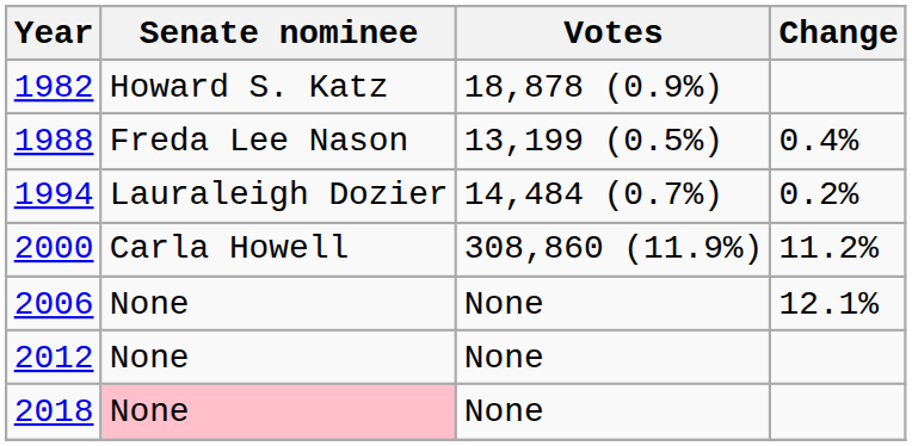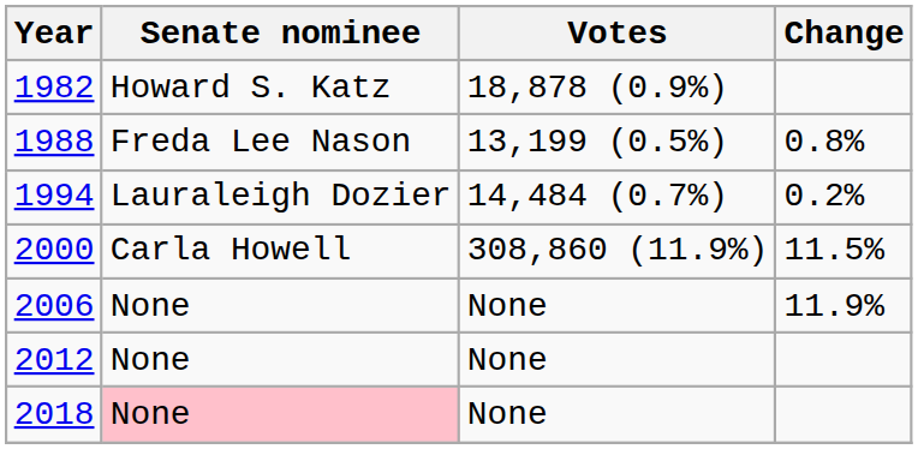1988 | Change: 0.4% -> 0.8%
2000 | Change: 11.2% -> 11.5%
2006 | Change: 12.1% -> 11.9%
